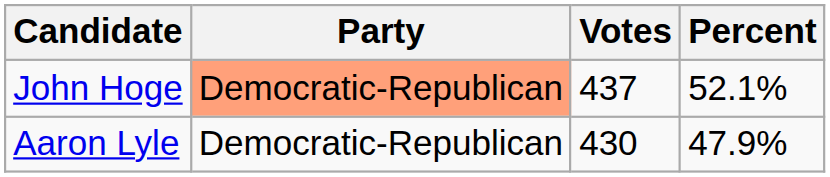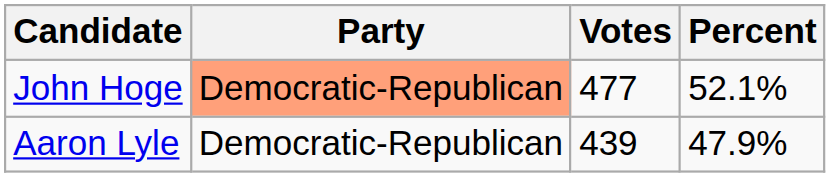John Hoge | Votes: 437 -> 477
Aaron Lyle | Votes: 430 -> 439
